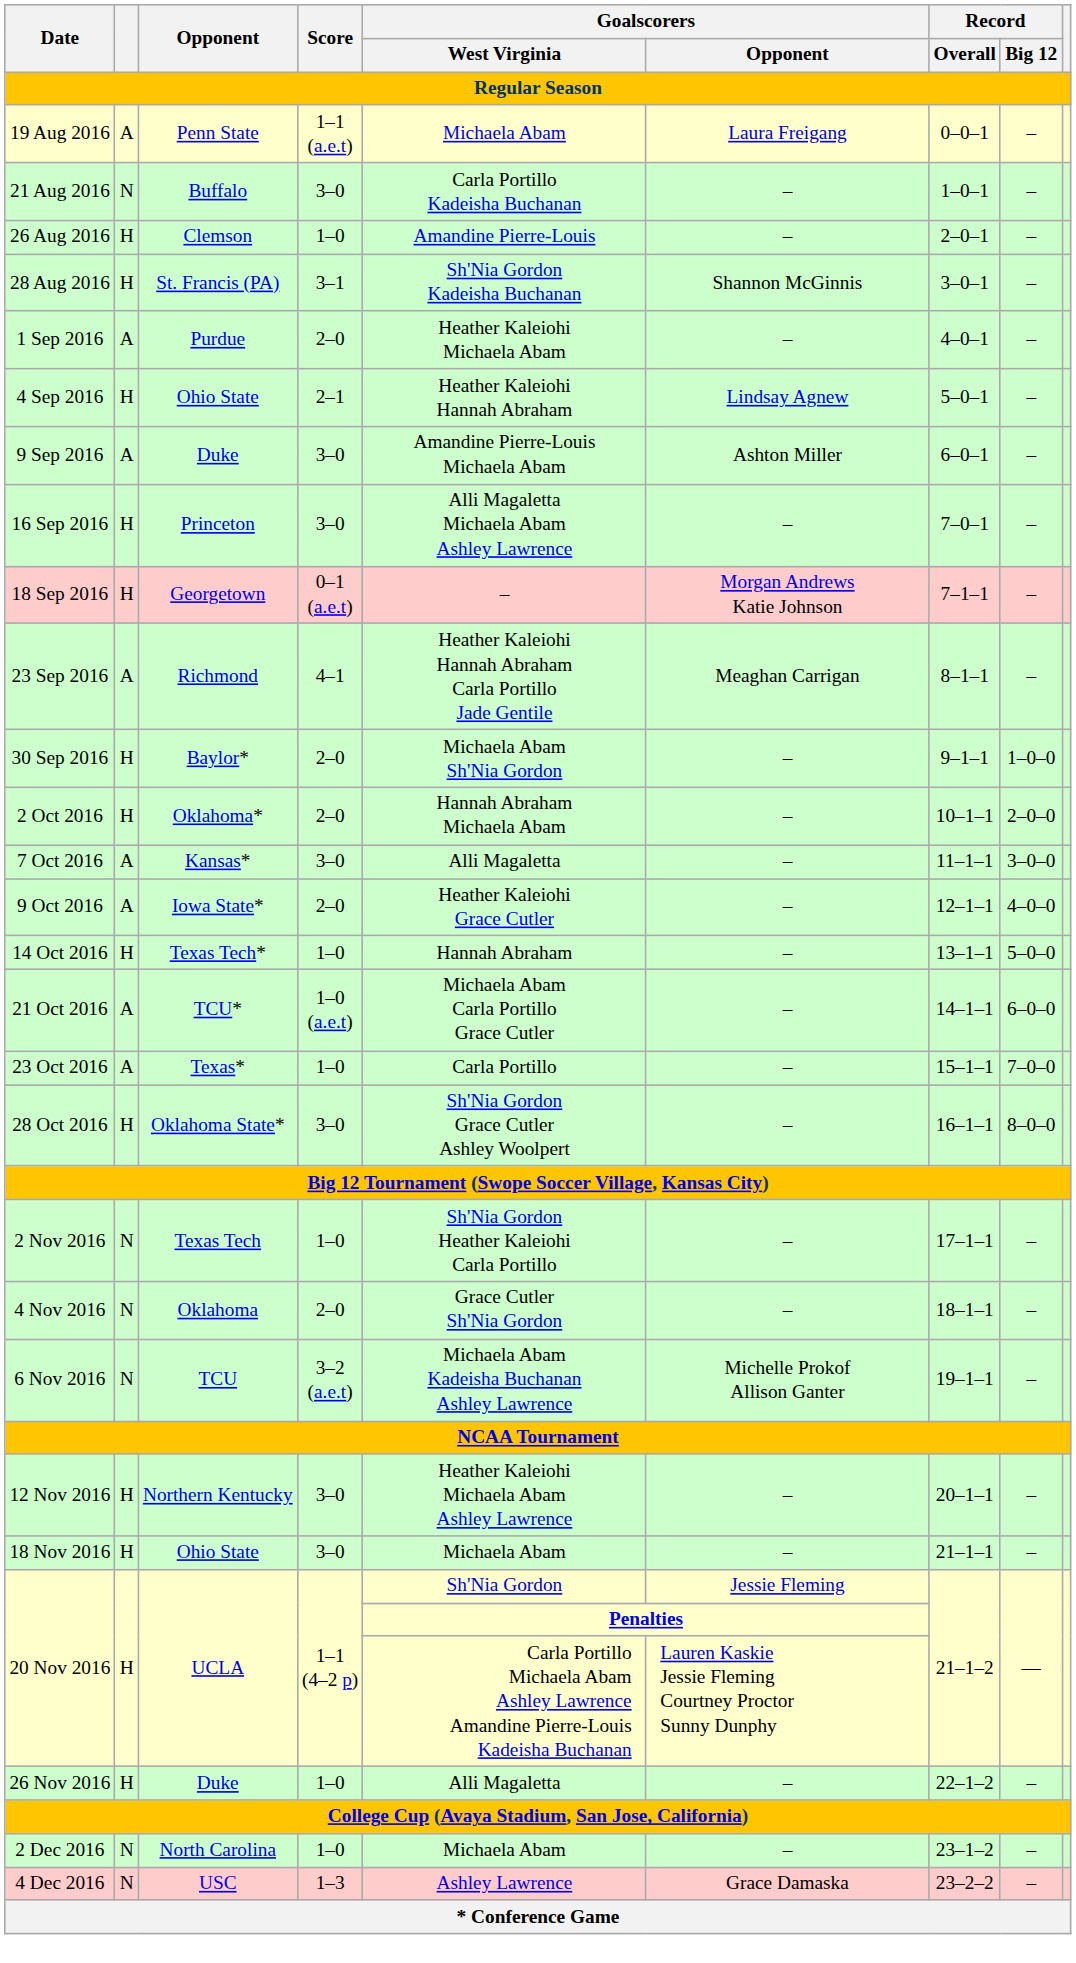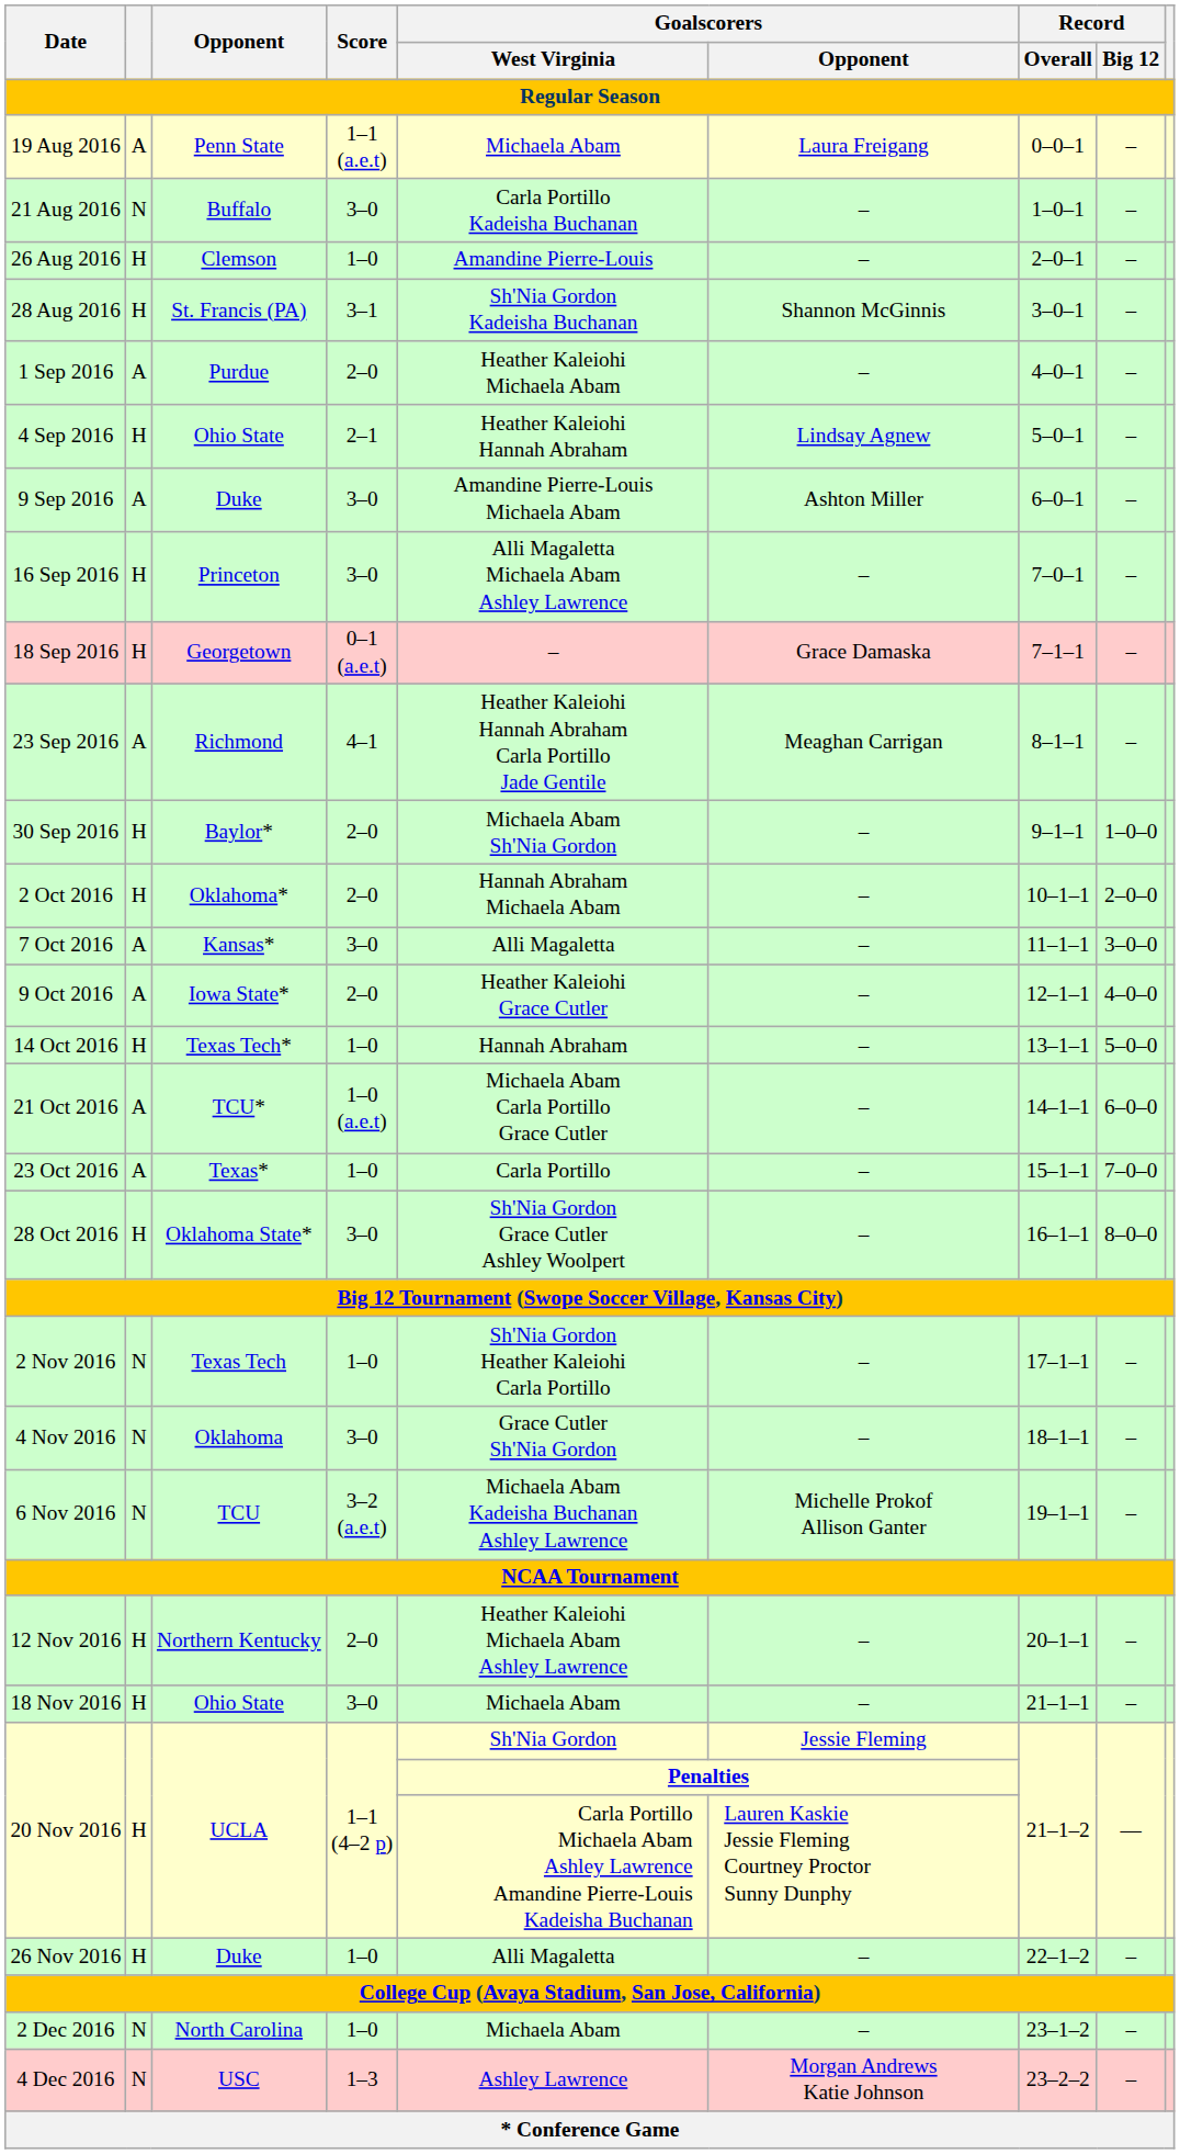18 Sep 2016 | Goalscorers / Opponent: Morgan Andrews Katie Johnson -> Grace Damaska
4 Nov 2016 | Score: 2–0 -> 3–0
12 Nov 2016 | Score: 3–0 -> 2–0
4 Dec 2016 | Goalscorers / Opponent: Grace Damaska -> Morgan Andrews Katie Johnson
